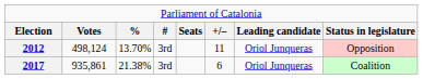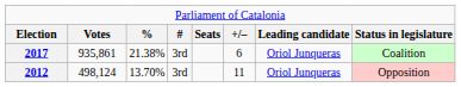rows swapped: 2012 <-> 2017
